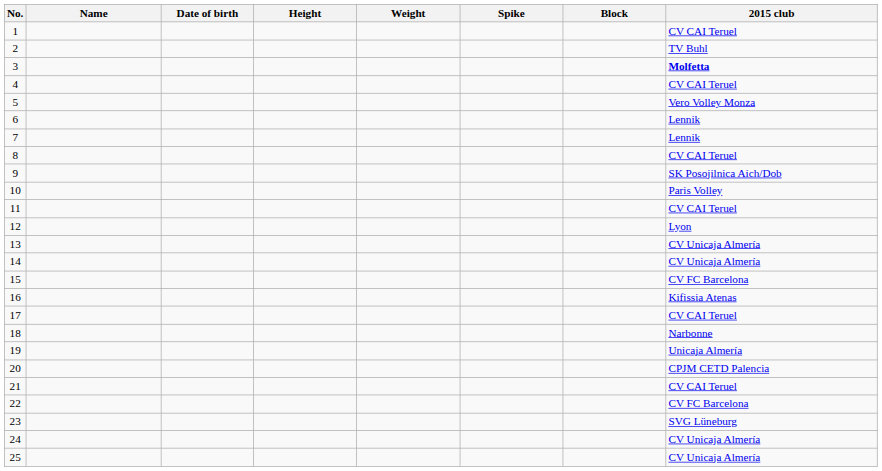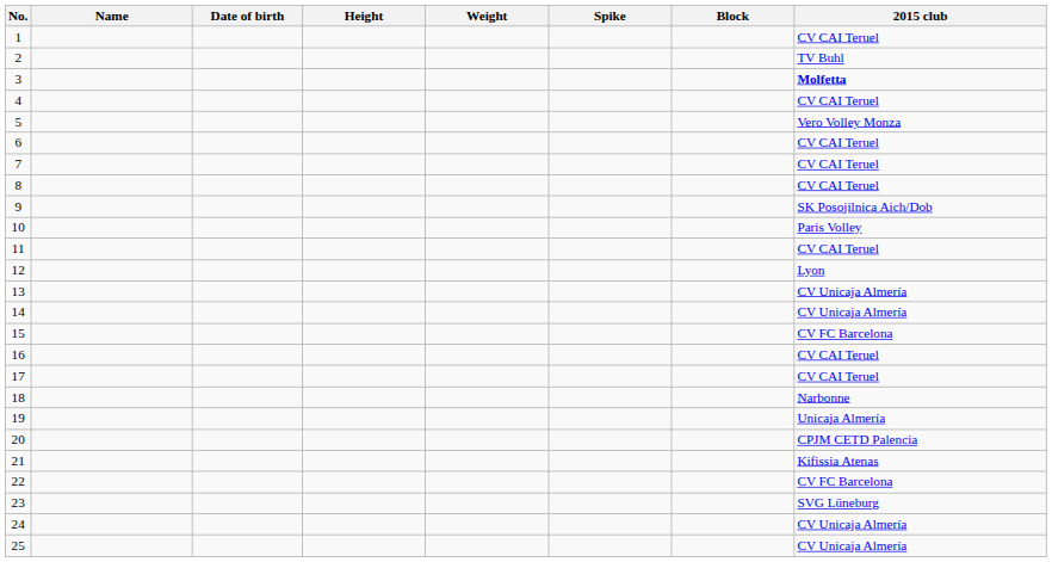6 | 2015 club: Lennik -> CV CAI Teruel
7 | 2015 club: Lennik -> CV CAI Teruel
16 | 2015 club: Kifissia Atenas -> CV CAI Teruel
21 | 2015 club: CV CAI Teruel -> Kifissia Atenas
